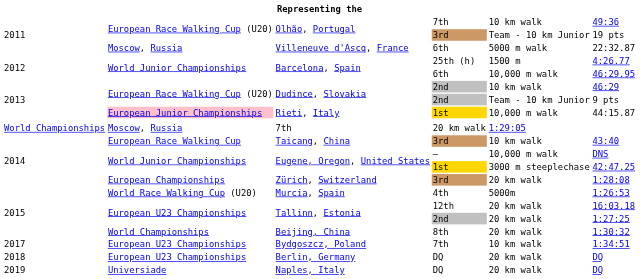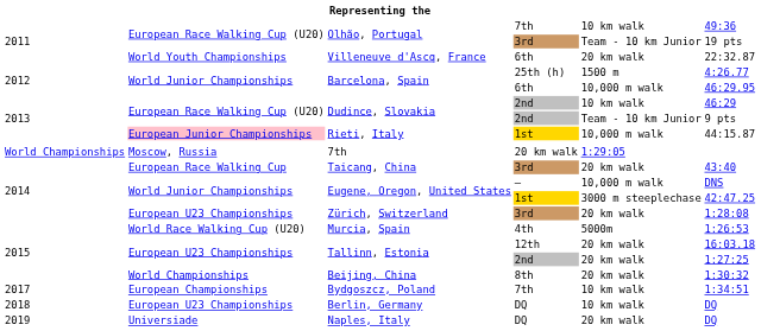Villeneuve d'Ascq, France | column 2: Moscow, Russia -> World Youth Championships
Villeneuve d'Ascq, France | column 5: 5000 m walk -> 20 km walk
Taicang, China | column 5: 10 km walk -> 20 km walk
Zürich, Switzerland | column 2: European Championships -> European U23 Championships
Bydgoszcz, Poland | column 2: European U23 Championships -> European Championships
Berlin, Germany | column 5: 20 km walk -> 10 km walk
